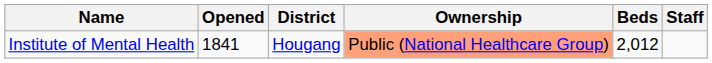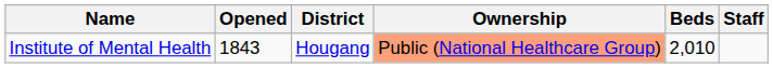Institute of Mental Health | Opened: 1841 -> 1843
Institute of Mental Health | Beds: 2,012 -> 2,010
